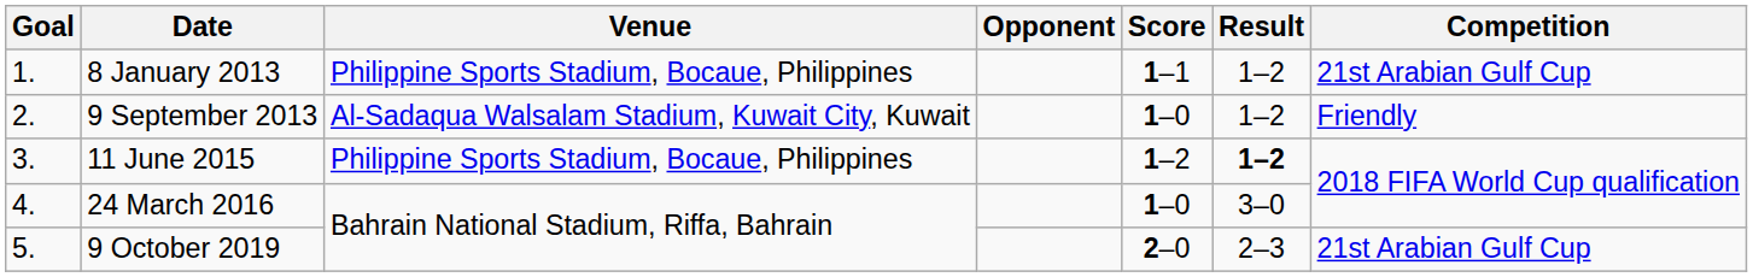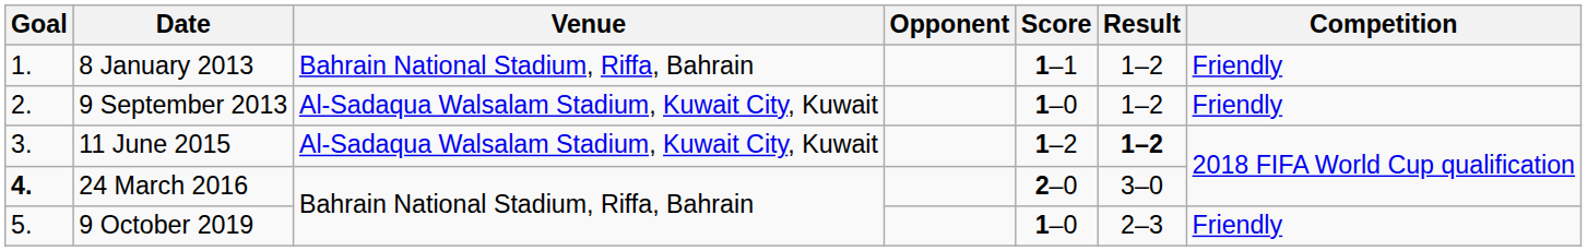8 January 2013 | Venue: Philippine Sports Stadium, Bocaue, Philippines -> Bahrain National Stadium, Riffa, Bahrain
8 January 2013 | Competition: 21st Arabian Gulf Cup -> Friendly
11 June 2015 | Venue: Philippine Sports Stadium, Bocaue, Philippines -> Al-Sadaqua Walsalam Stadium, Kuwait City, Kuwait
24 March 2016 | Goal: normal -> bold
24 March 2016 | Score: 1–0 -> 2–0
9 October 2019 | Score: 2–0 -> 1–0
9 October 2019 | Competition: 21st Arabian Gulf Cup -> Friendly
